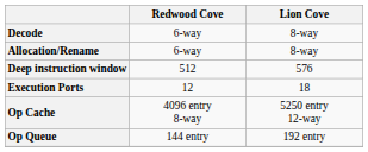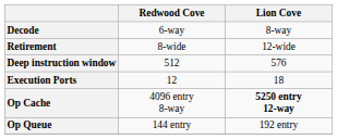- row: Allocation/Rename | 6-way | 8-way
+ row: Retirement | 8-wide | 12-wide
Op Cache | Lion Cove: normal -> bold
